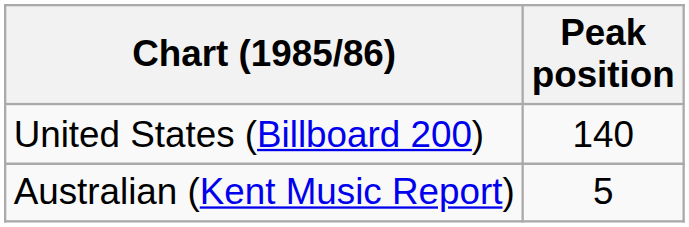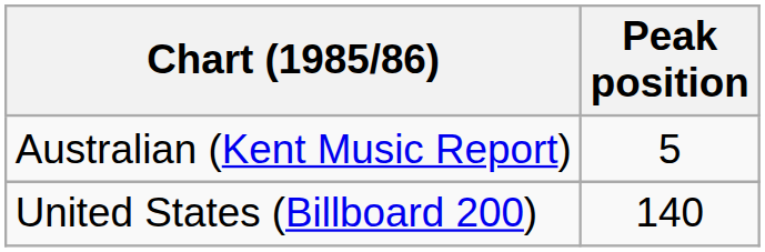rows swapped: Australian (Kent Music Report) <-> United States (Billboard 200)
